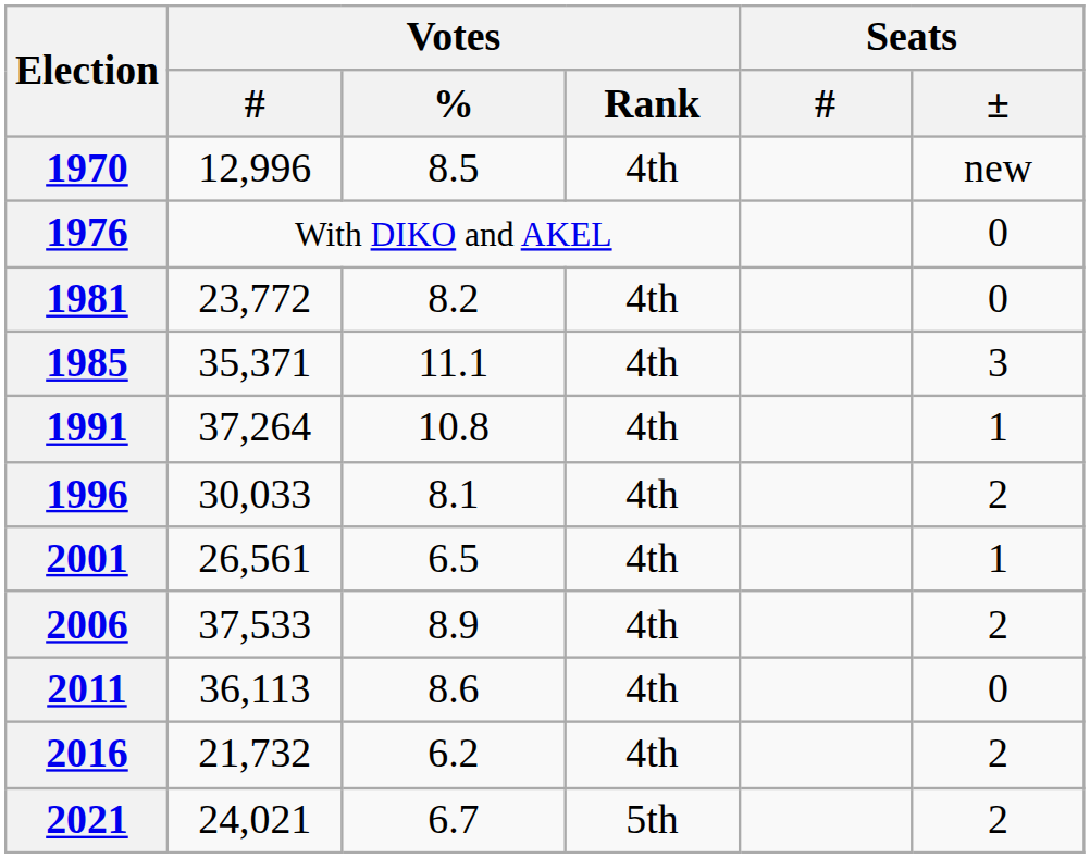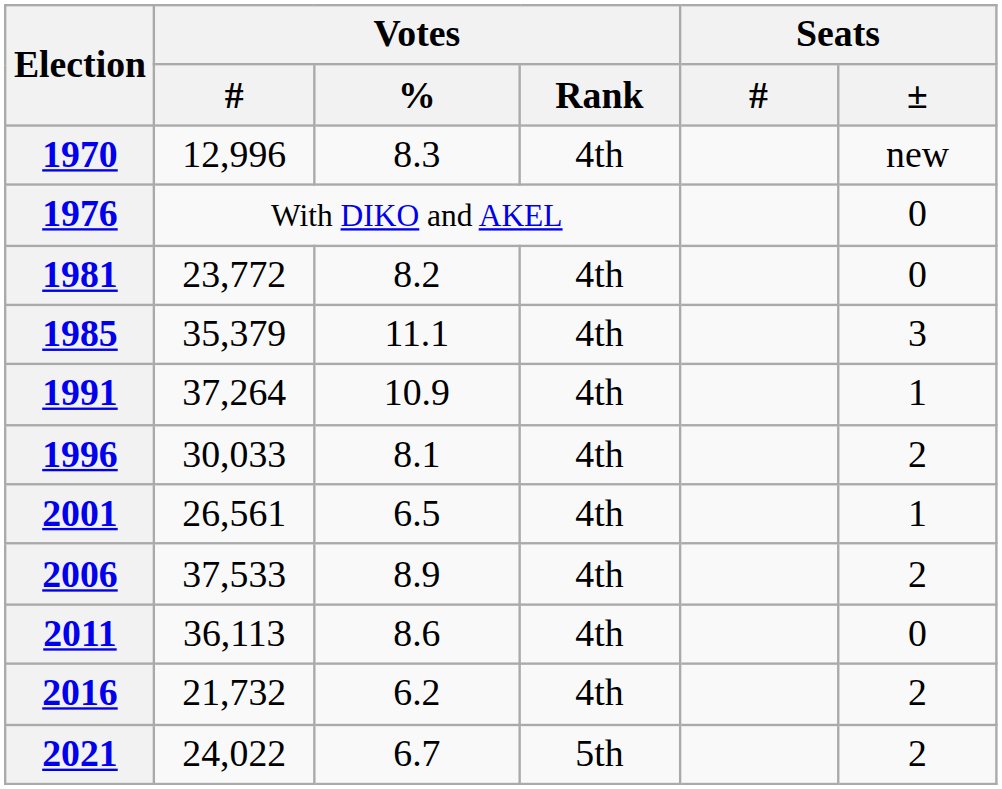1970 | Votes / %: 8.5 -> 8.3
1985 | Votes / #: 35,371 -> 35,379
1991 | Votes / %: 10.8 -> 10.9
2021 | Votes / #: 24,021 -> 24,022
